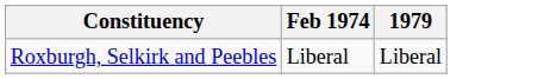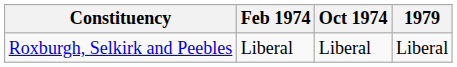+ column: Oct 1974 | Liberal
